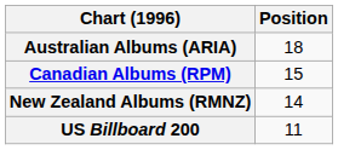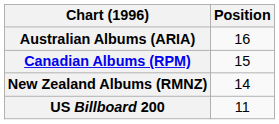Australian Albums (ARIA) | Position: 18 -> 16
